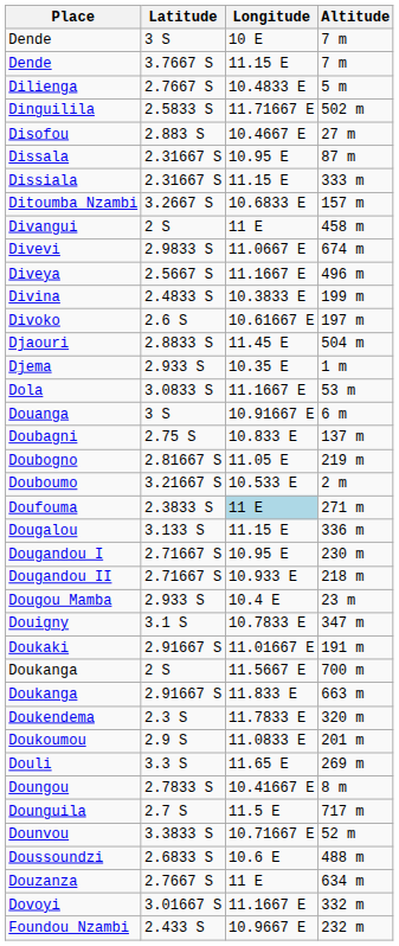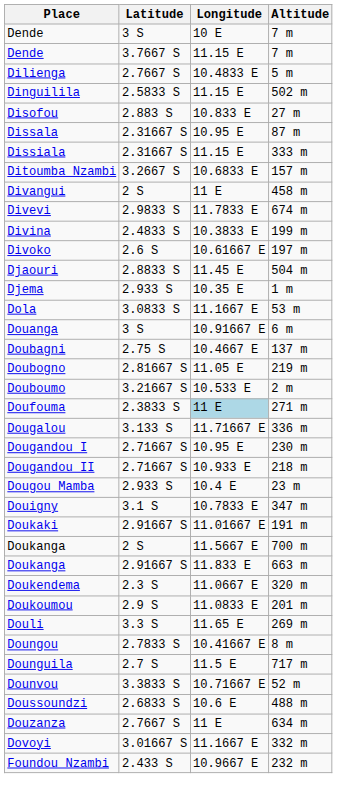Dinguilila | Longitude: 11.71667 E -> 11.15 E
Disofou | Longitude: 10.4667 E -> 10.833 E
Divevi | Longitude: 11.0667 E -> 11.7833 E
- row: Diveya | 2.5667 S | 11.1667 E | 496 m
Doubagni | Longitude: 10.833 E -> 10.4667 E
Dougalou | Longitude: 11.15 E -> 11.71667 E
Doukendema | Longitude: 11.7833 E -> 11.0667 E
